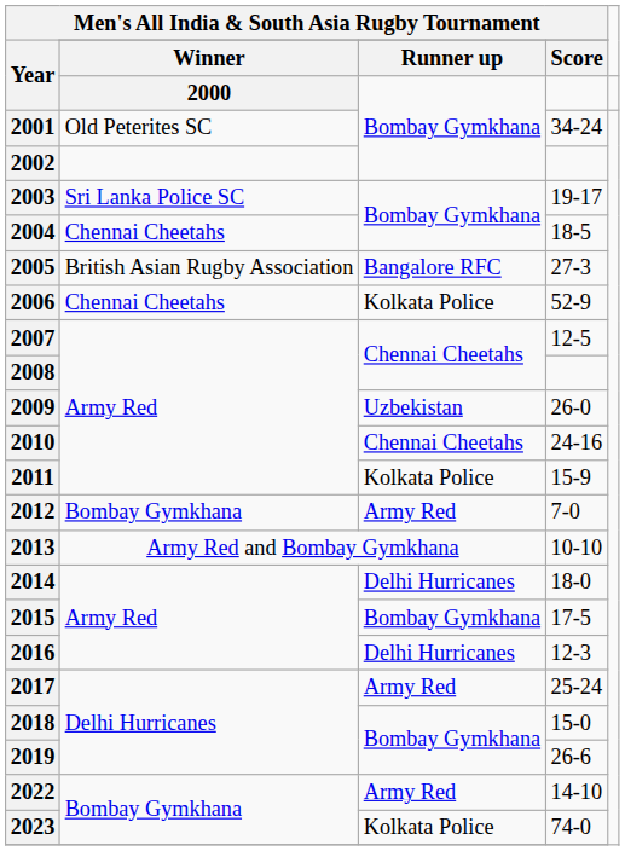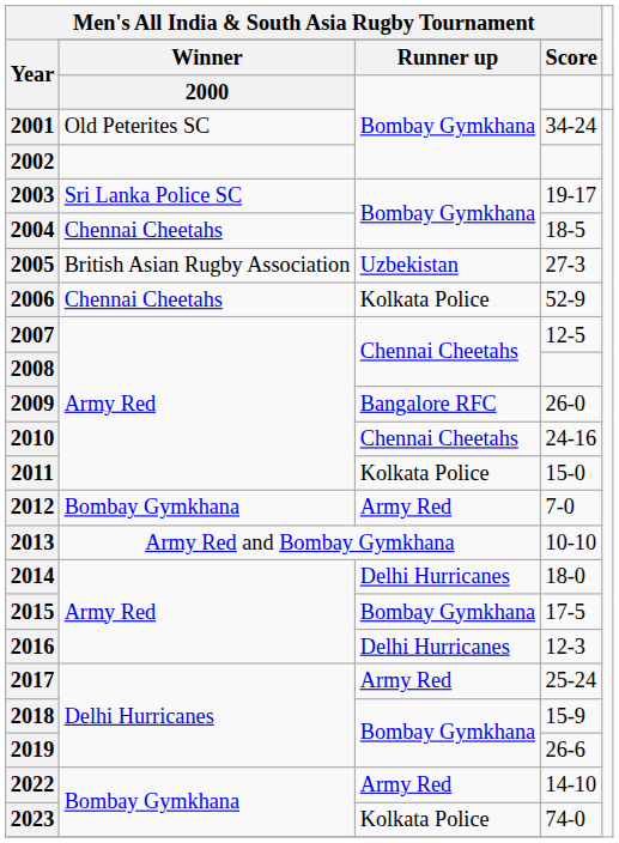2005 | Men's All India & South Asia Rugby Tournament / Runner up: Bangalore RFC -> Uzbekistan
2009 | Men's All India & South Asia Rugby Tournament / Runner up: Uzbekistan -> Bangalore RFC
2011 | Men's All India & South Asia Rugby Tournament / Score: 15-9 -> 15-0
2018 | Men's All India & South Asia Rugby Tournament / Score: 15-0 -> 15-9
